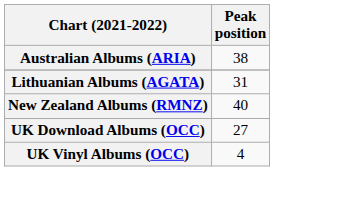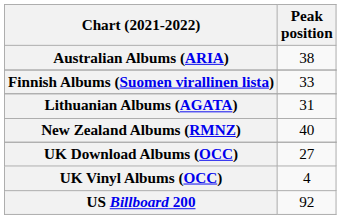+ row: Finnish Albums (Suomen virallinen lista) | 33
+ row: US Billboard 200 | 92
